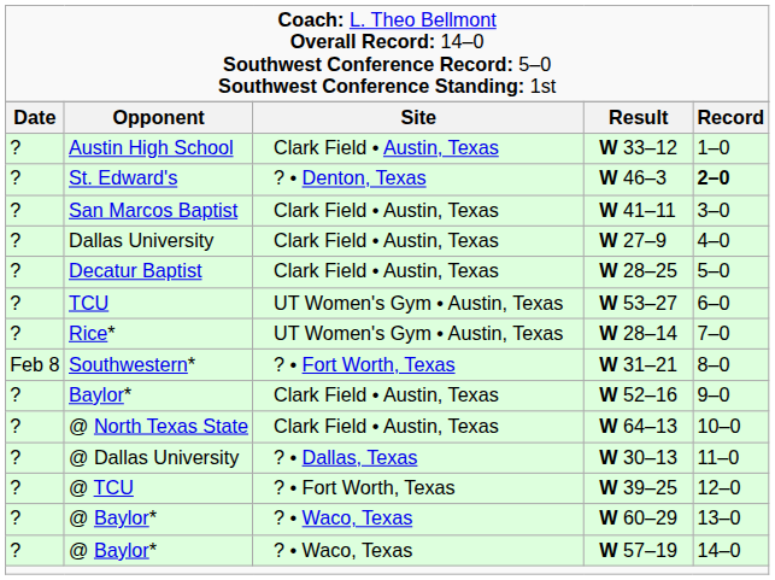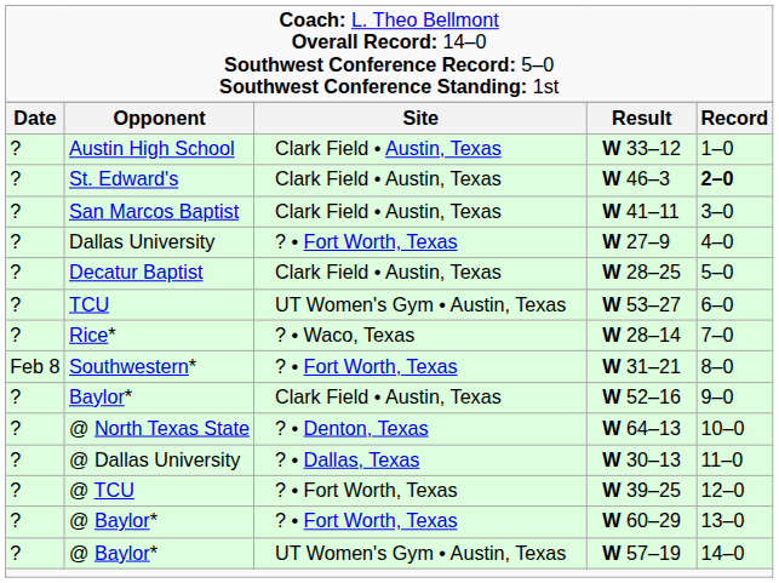St. Edward's | column 3: ? • Denton, Texas -> Clark Field • Austin, Texas
Dallas University | column 3: Clark Field • Austin, Texas -> ? • Fort Worth, Texas
Rice* | column 3: UT Women's Gym • Austin, Texas -> ? • Waco, Texas
@ North Texas State | column 3: Clark Field • Austin, Texas -> ? • Denton, Texas
@ Baylor* / W 60–29 | column 3: ? • Waco, Texas -> ? • Fort Worth, Texas
@ Baylor* / W 57–19 | column 3: ? • Waco, Texas -> UT Women's Gym • Austin, Texas
